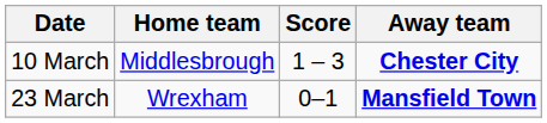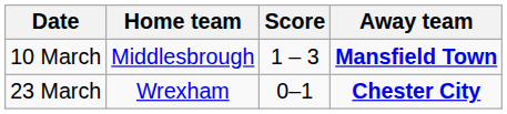10 March | Away team: Chester City -> Mansfield Town
23 March | Away team: Mansfield Town -> Chester City
